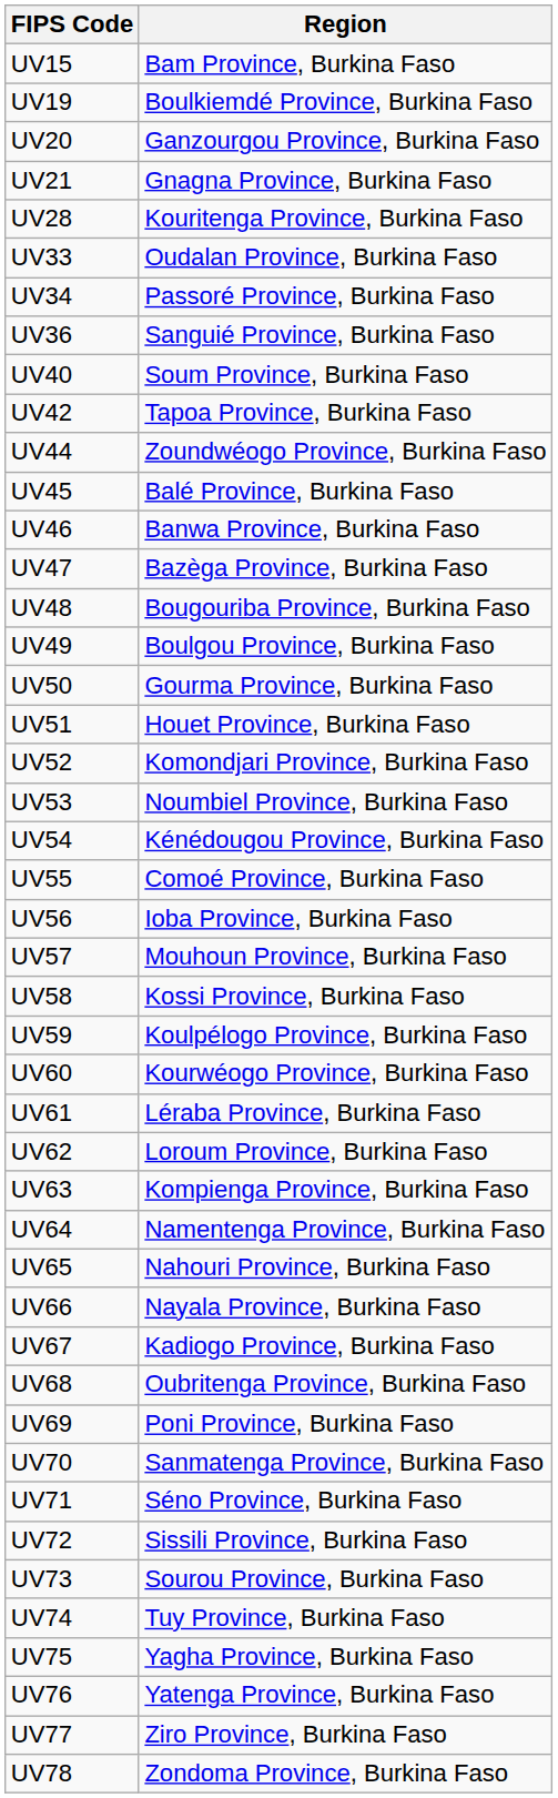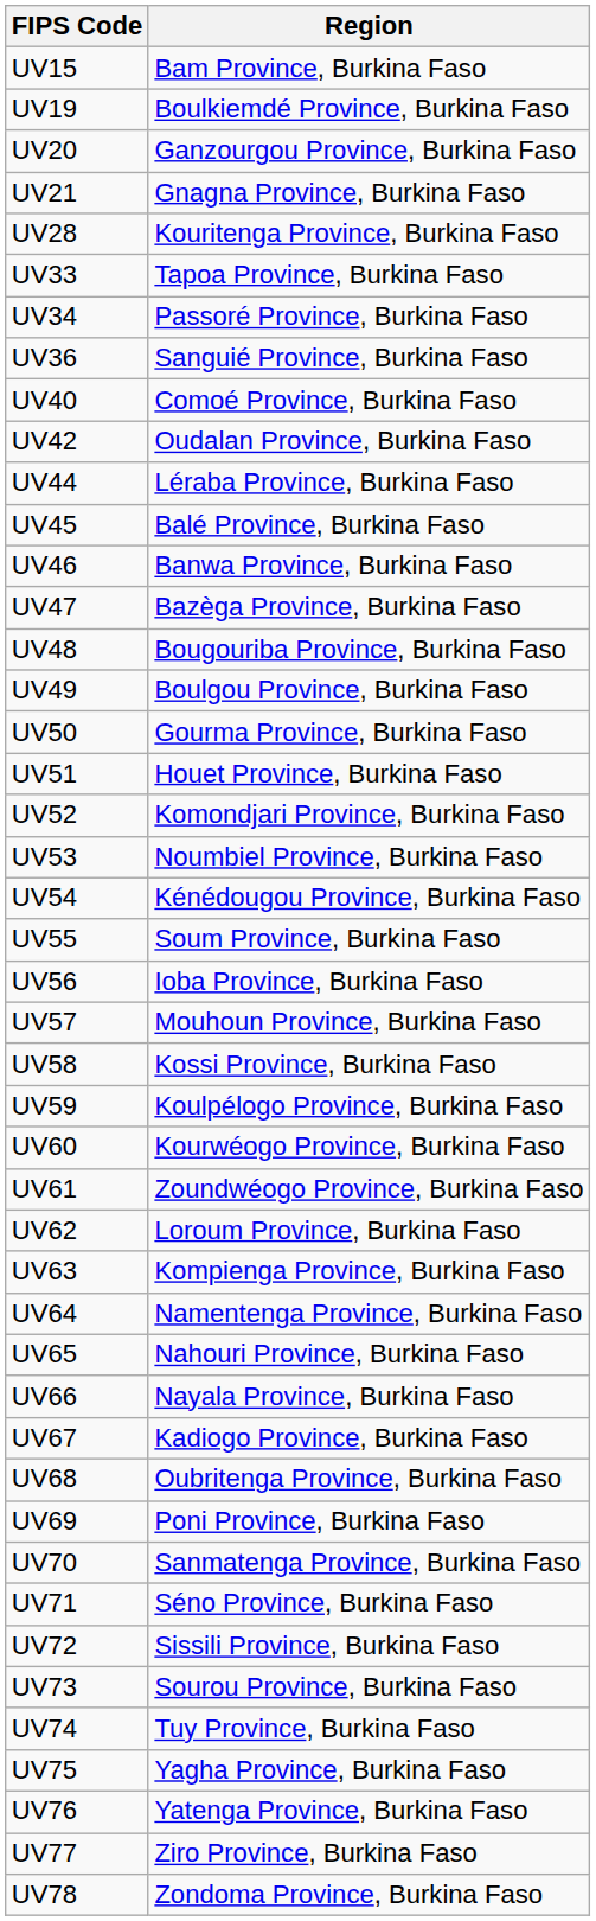UV33 | Region: Oudalan Province, Burkina Faso -> Tapoa Province, Burkina Faso
UV40 | Region: Soum Province, Burkina Faso -> Comoé Province, Burkina Faso
UV42 | Region: Tapoa Province, Burkina Faso -> Oudalan Province, Burkina Faso
UV44 | Region: Zoundwéogo Province, Burkina Faso -> Léraba Province, Burkina Faso
UV55 | Region: Comoé Province, Burkina Faso -> Soum Province, Burkina Faso
UV61 | Region: Léraba Province, Burkina Faso -> Zoundwéogo Province, Burkina Faso
